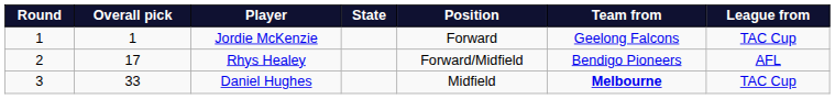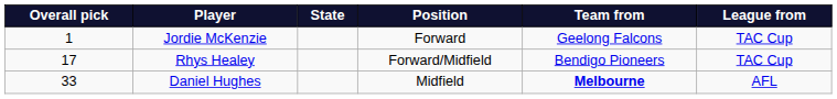- column: Round | 1 | 2 | 3
Rhys Healey | League from: AFL -> TAC Cup
Daniel Hughes | League from: TAC Cup -> AFL
